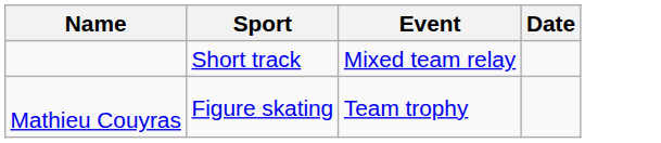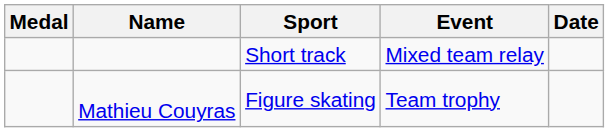+ column: Medal
